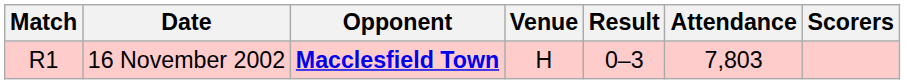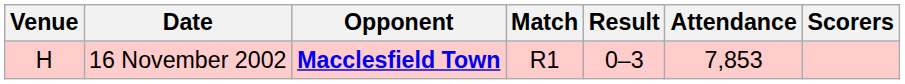columns swapped: Match <-> Venue
16 November 2002 | Attendance: 7,803 -> 7,853
